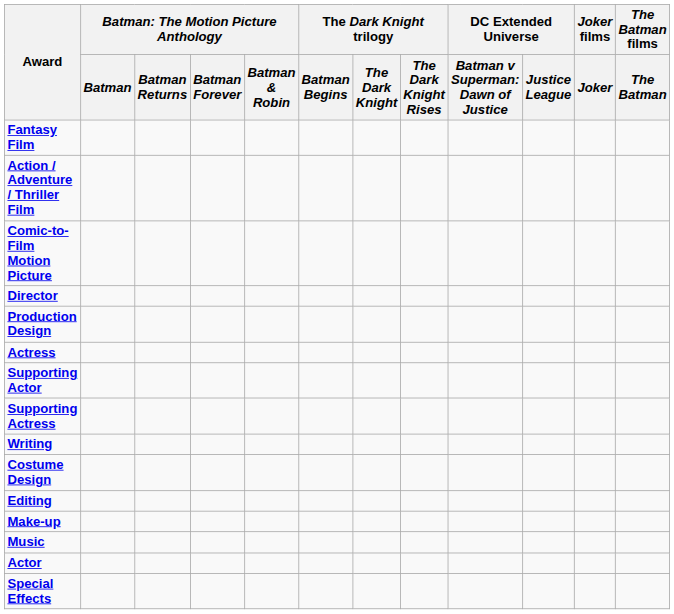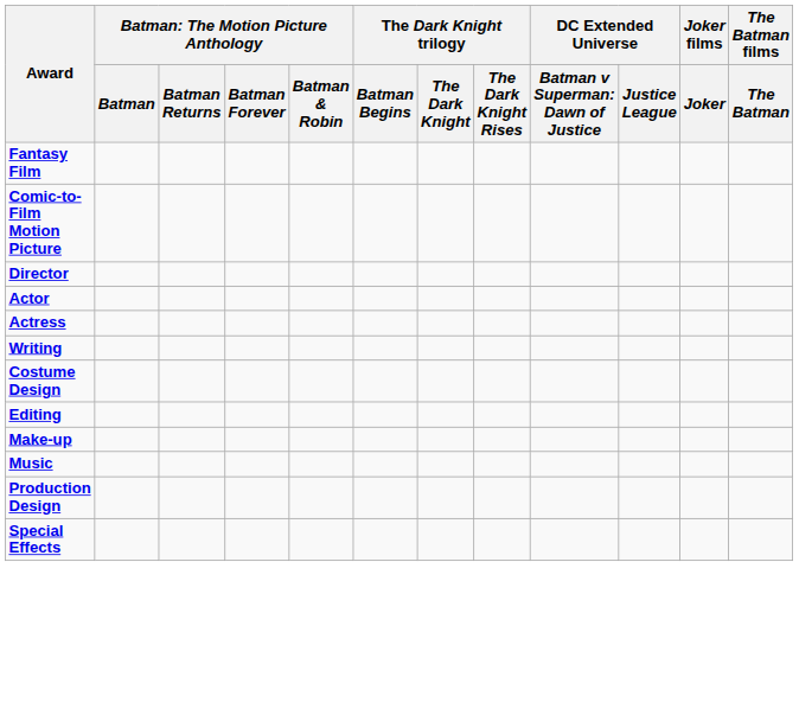- row: Action / Adventure / Thriller Film
rows swapped: Actor <-> Production Design
- row: Supporting Actor
- row: Supporting Actress
